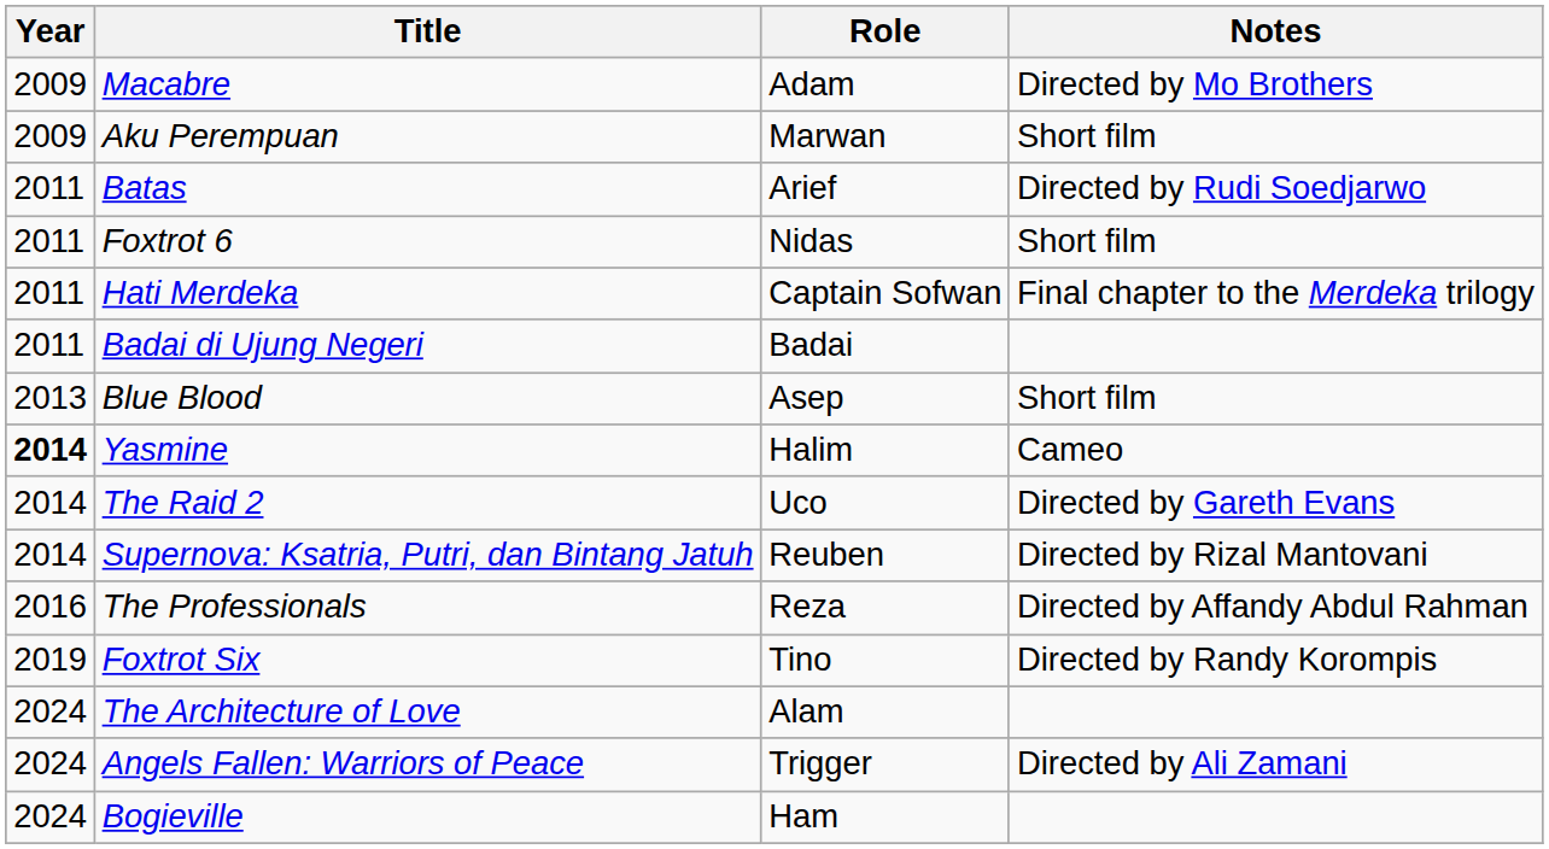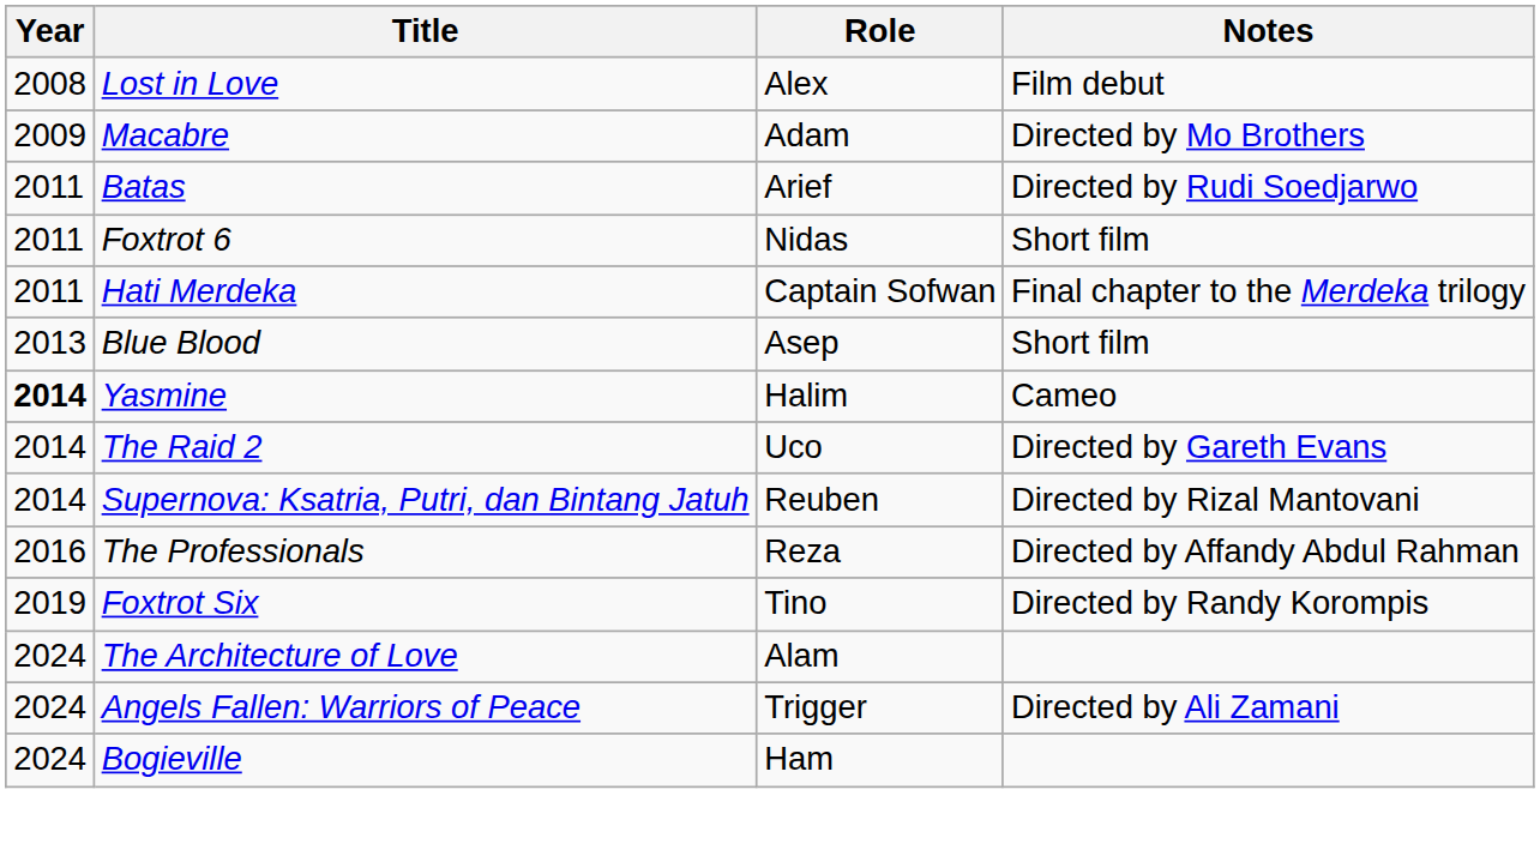+ row: 2008 | Lost in Love | Alex | Film debut
- row: 2009 | Aku Perempuan | Marwan | Short film
- row: 2011 | Badai di Ujung Negeri | Badai
